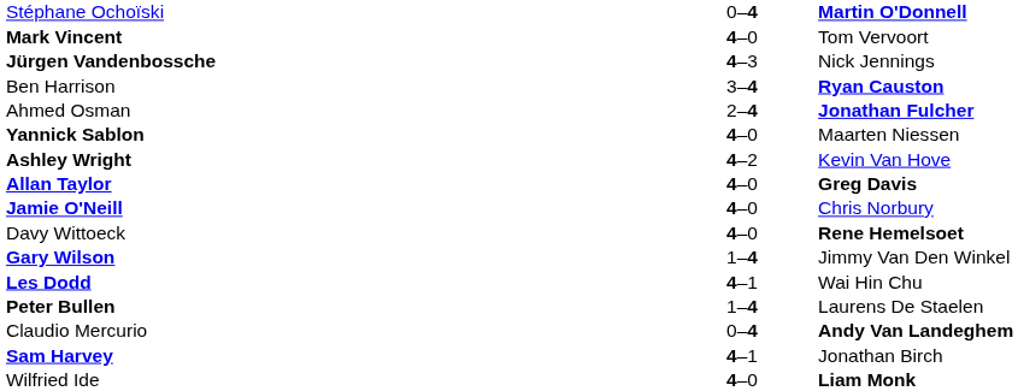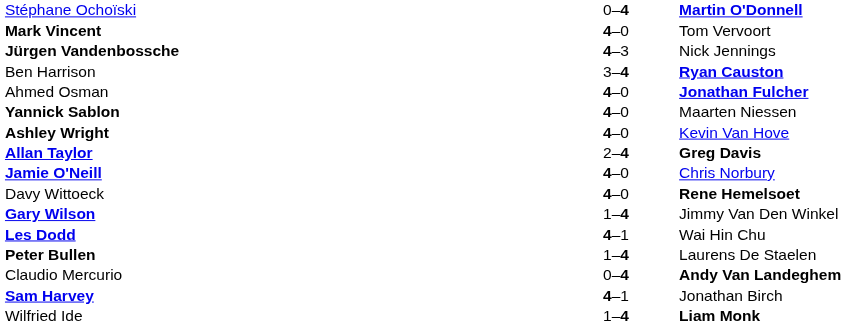Ahmed Osman | column 2: 2–4 -> 4–0
Ashley Wright | column 2: 4–2 -> 4–0
Allan Taylor | column 2: 4–0 -> 2–4
Wilfried Ide | column 2: 4–0 -> 1–4
